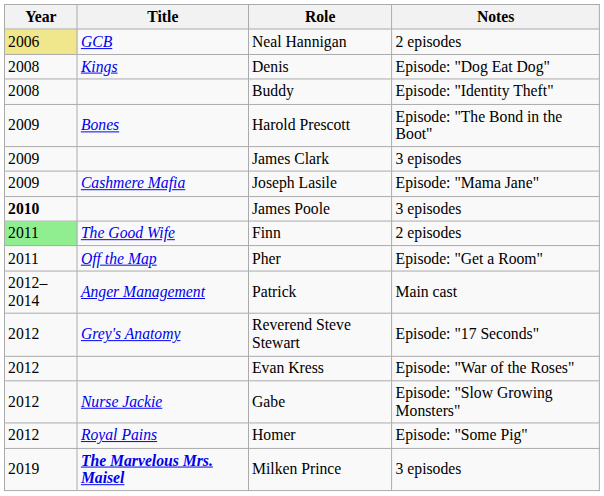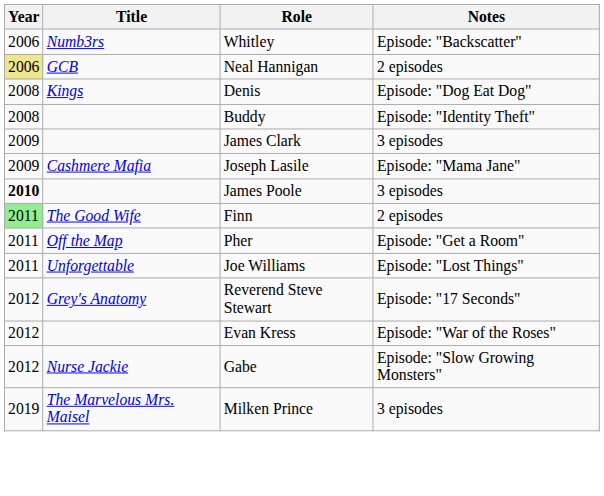+ row: 2006 | Numb3rs | Whitley | Episode: "Backscatter"
- row: 2009 | Bones | Harold Prescott | Episode: "The Bond in the Boot"
+ row: 2011 | Unforgettable | Joe Williams | Episode: "Lost Things"
- row: 2012–2014 | Anger Management | Patrick | Main cast
- row: 2012 | Royal Pains | Homer | Episode: "Some Pig"
Milken Prince | Title: bold -> normal
